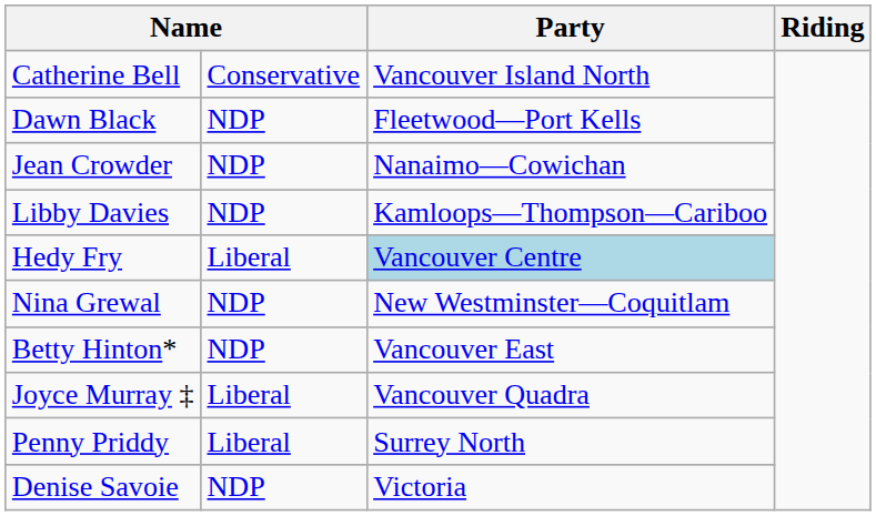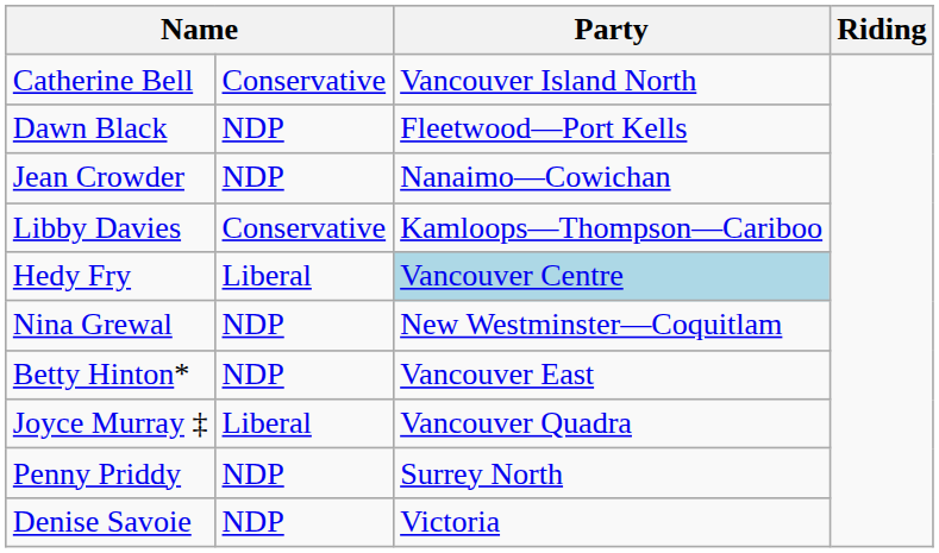Libby Davies | column 2: NDP -> Conservative
Penny Priddy | column 2: Liberal -> NDP
